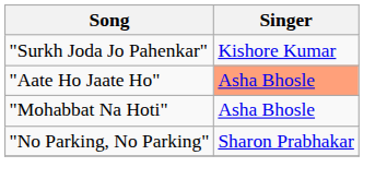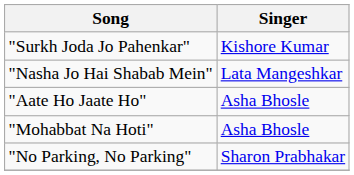+ row: "Nasha Jo Hai Shabab Mein" | Lata Mangeshkar
"Aate Ho Jaate Ho" | Singer: lightsalmon background -> no background
